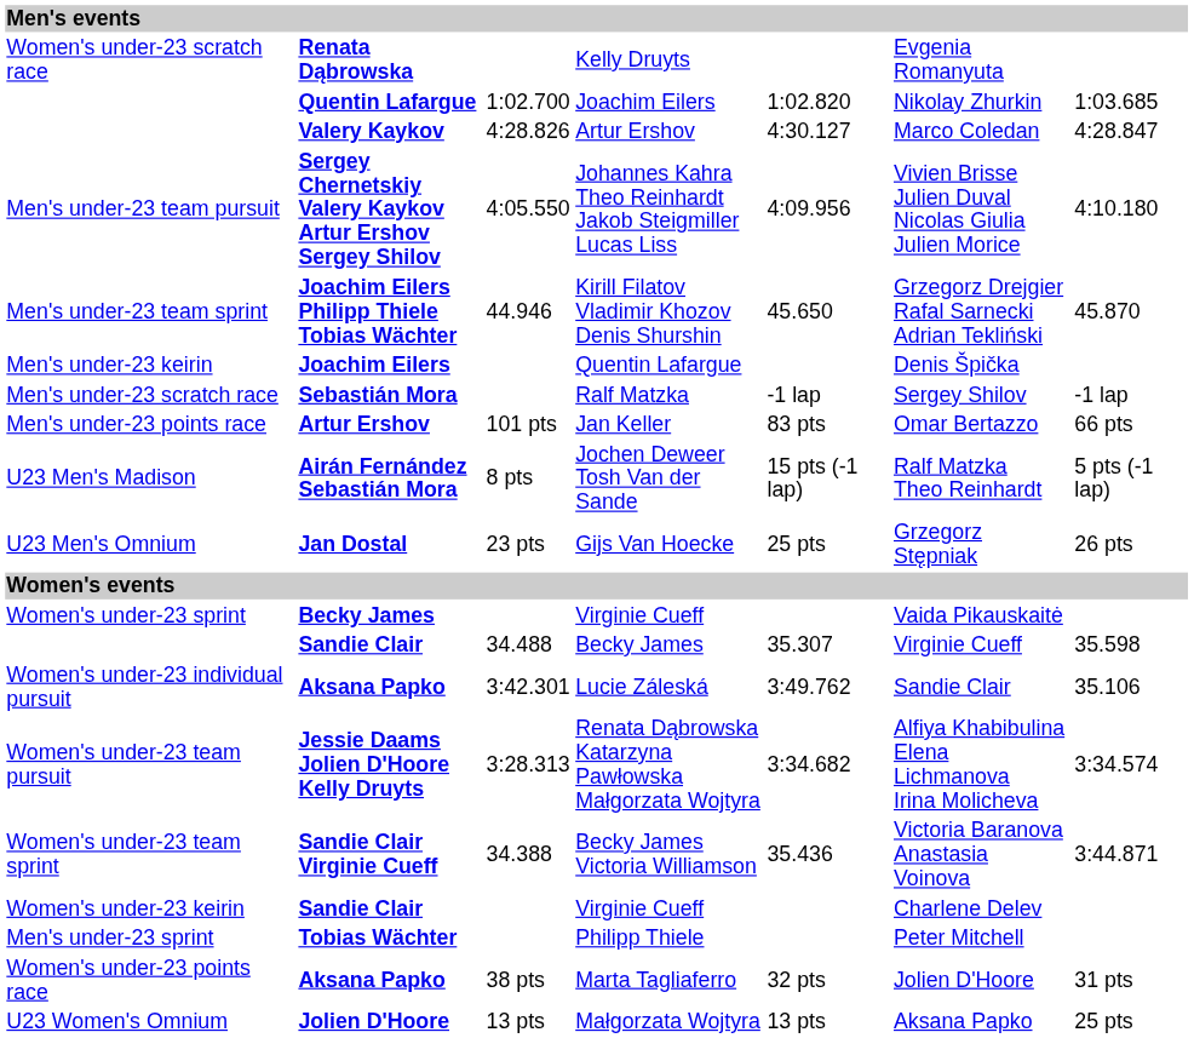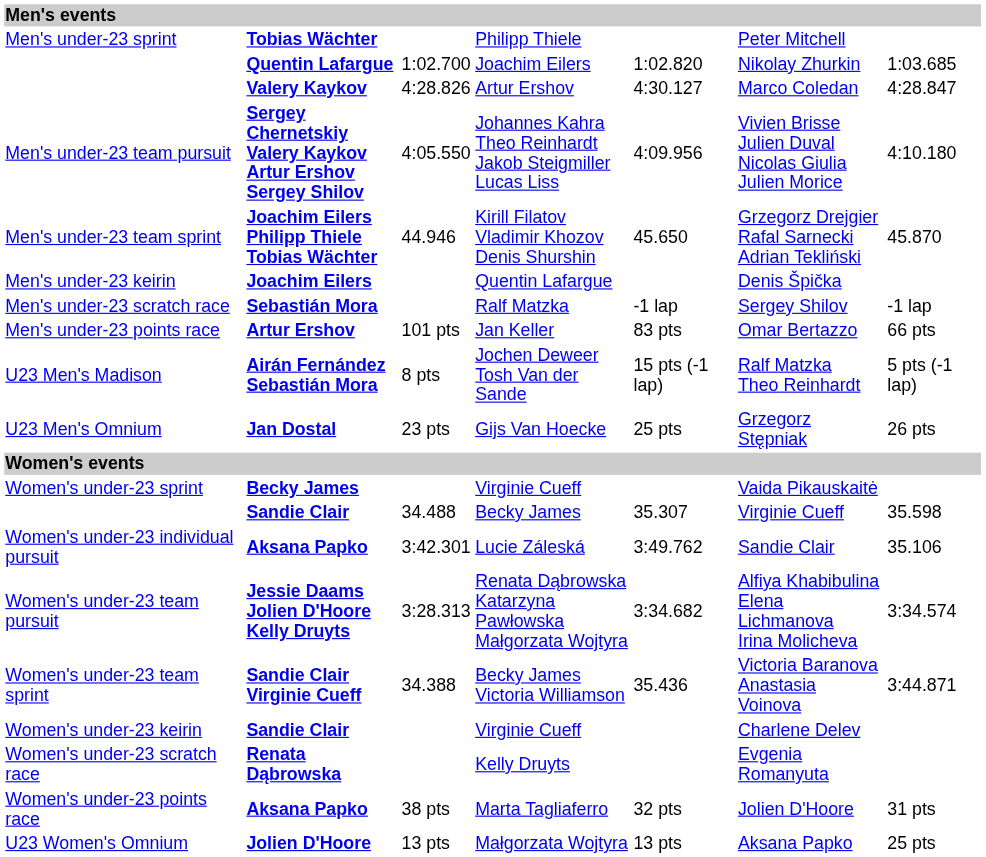rows swapped: Philipp Thiele <-> Kelly Druyts
